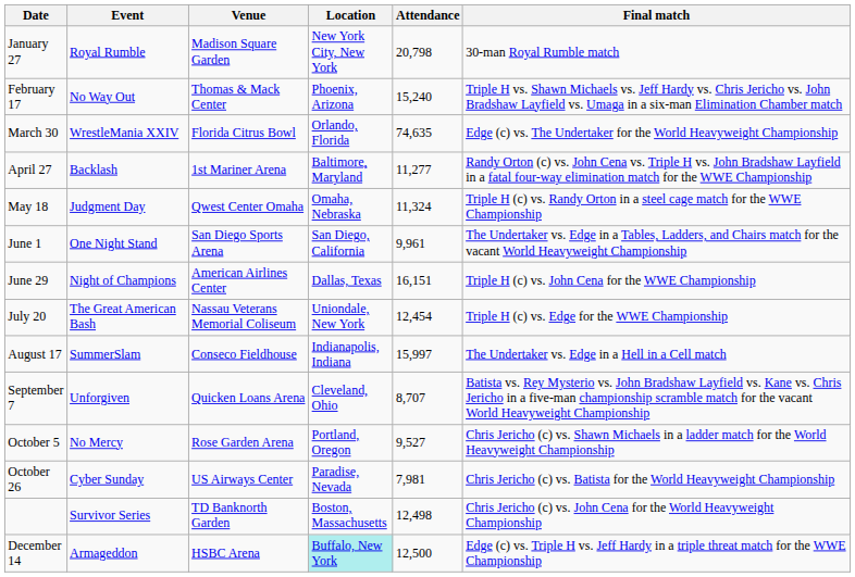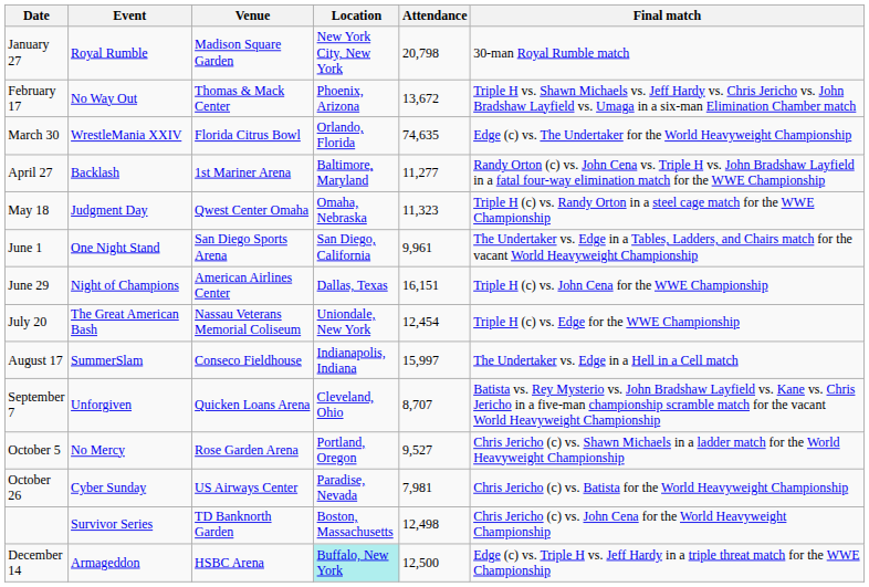February 17 | Attendance: 15,240 -> 13,672
May 18 | Attendance: 11,324 -> 11,323
